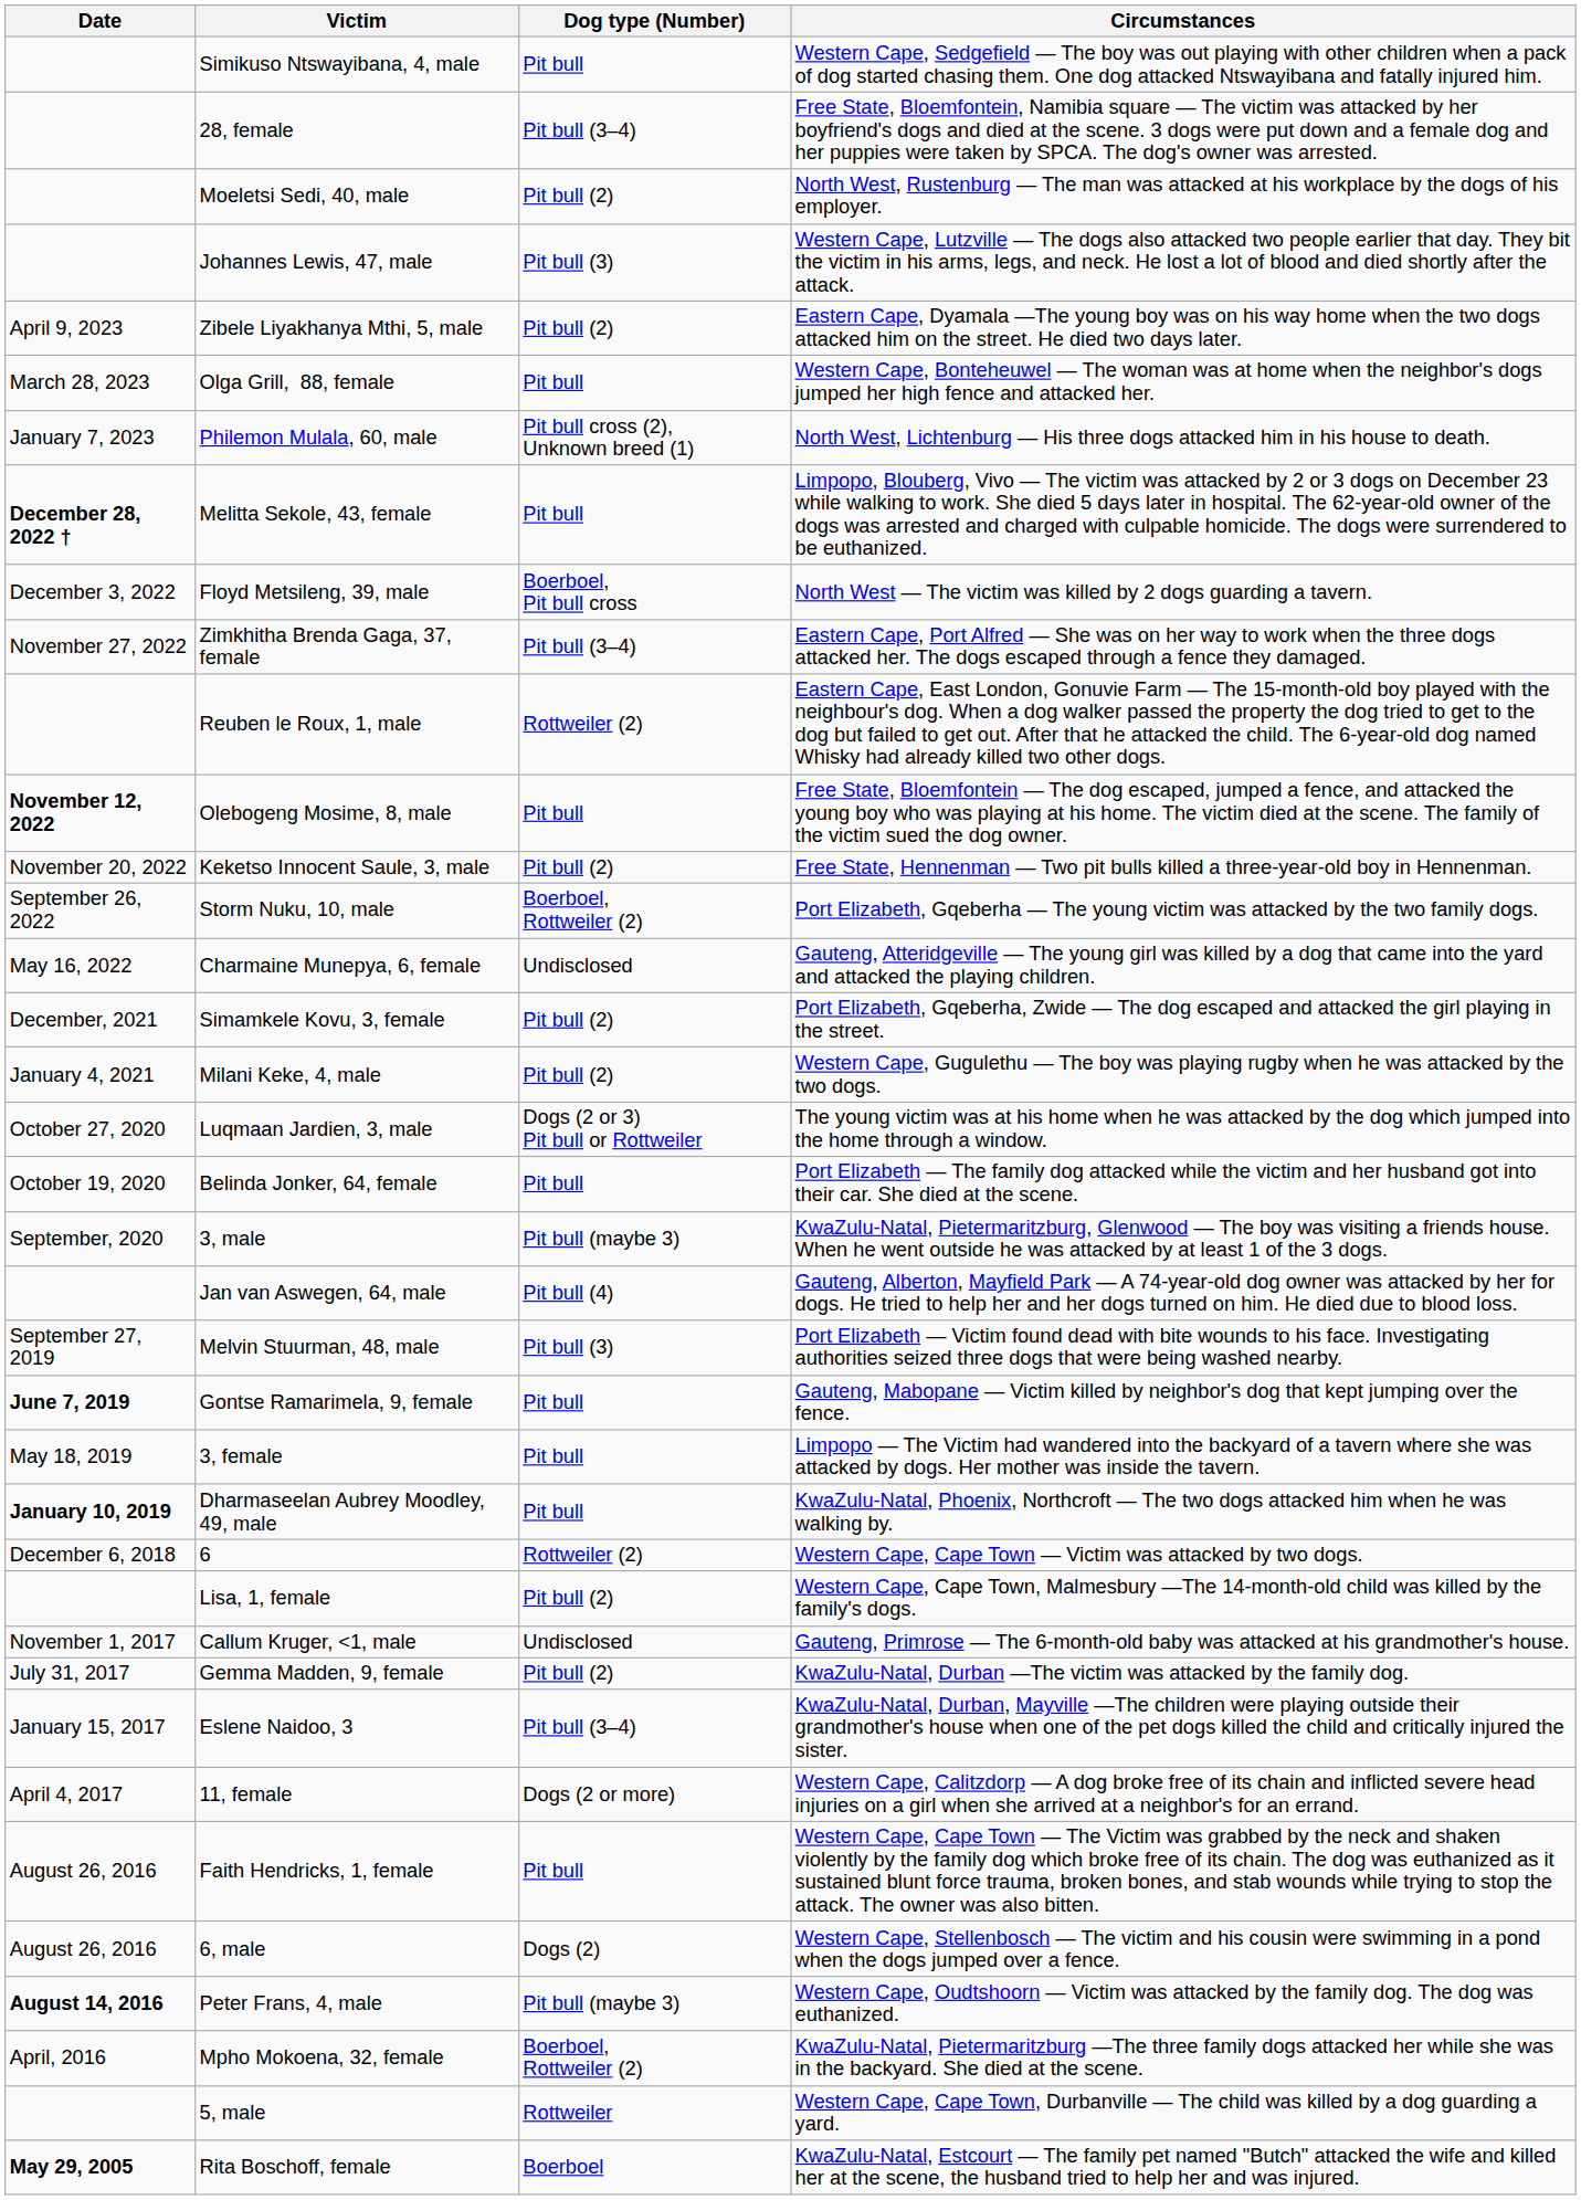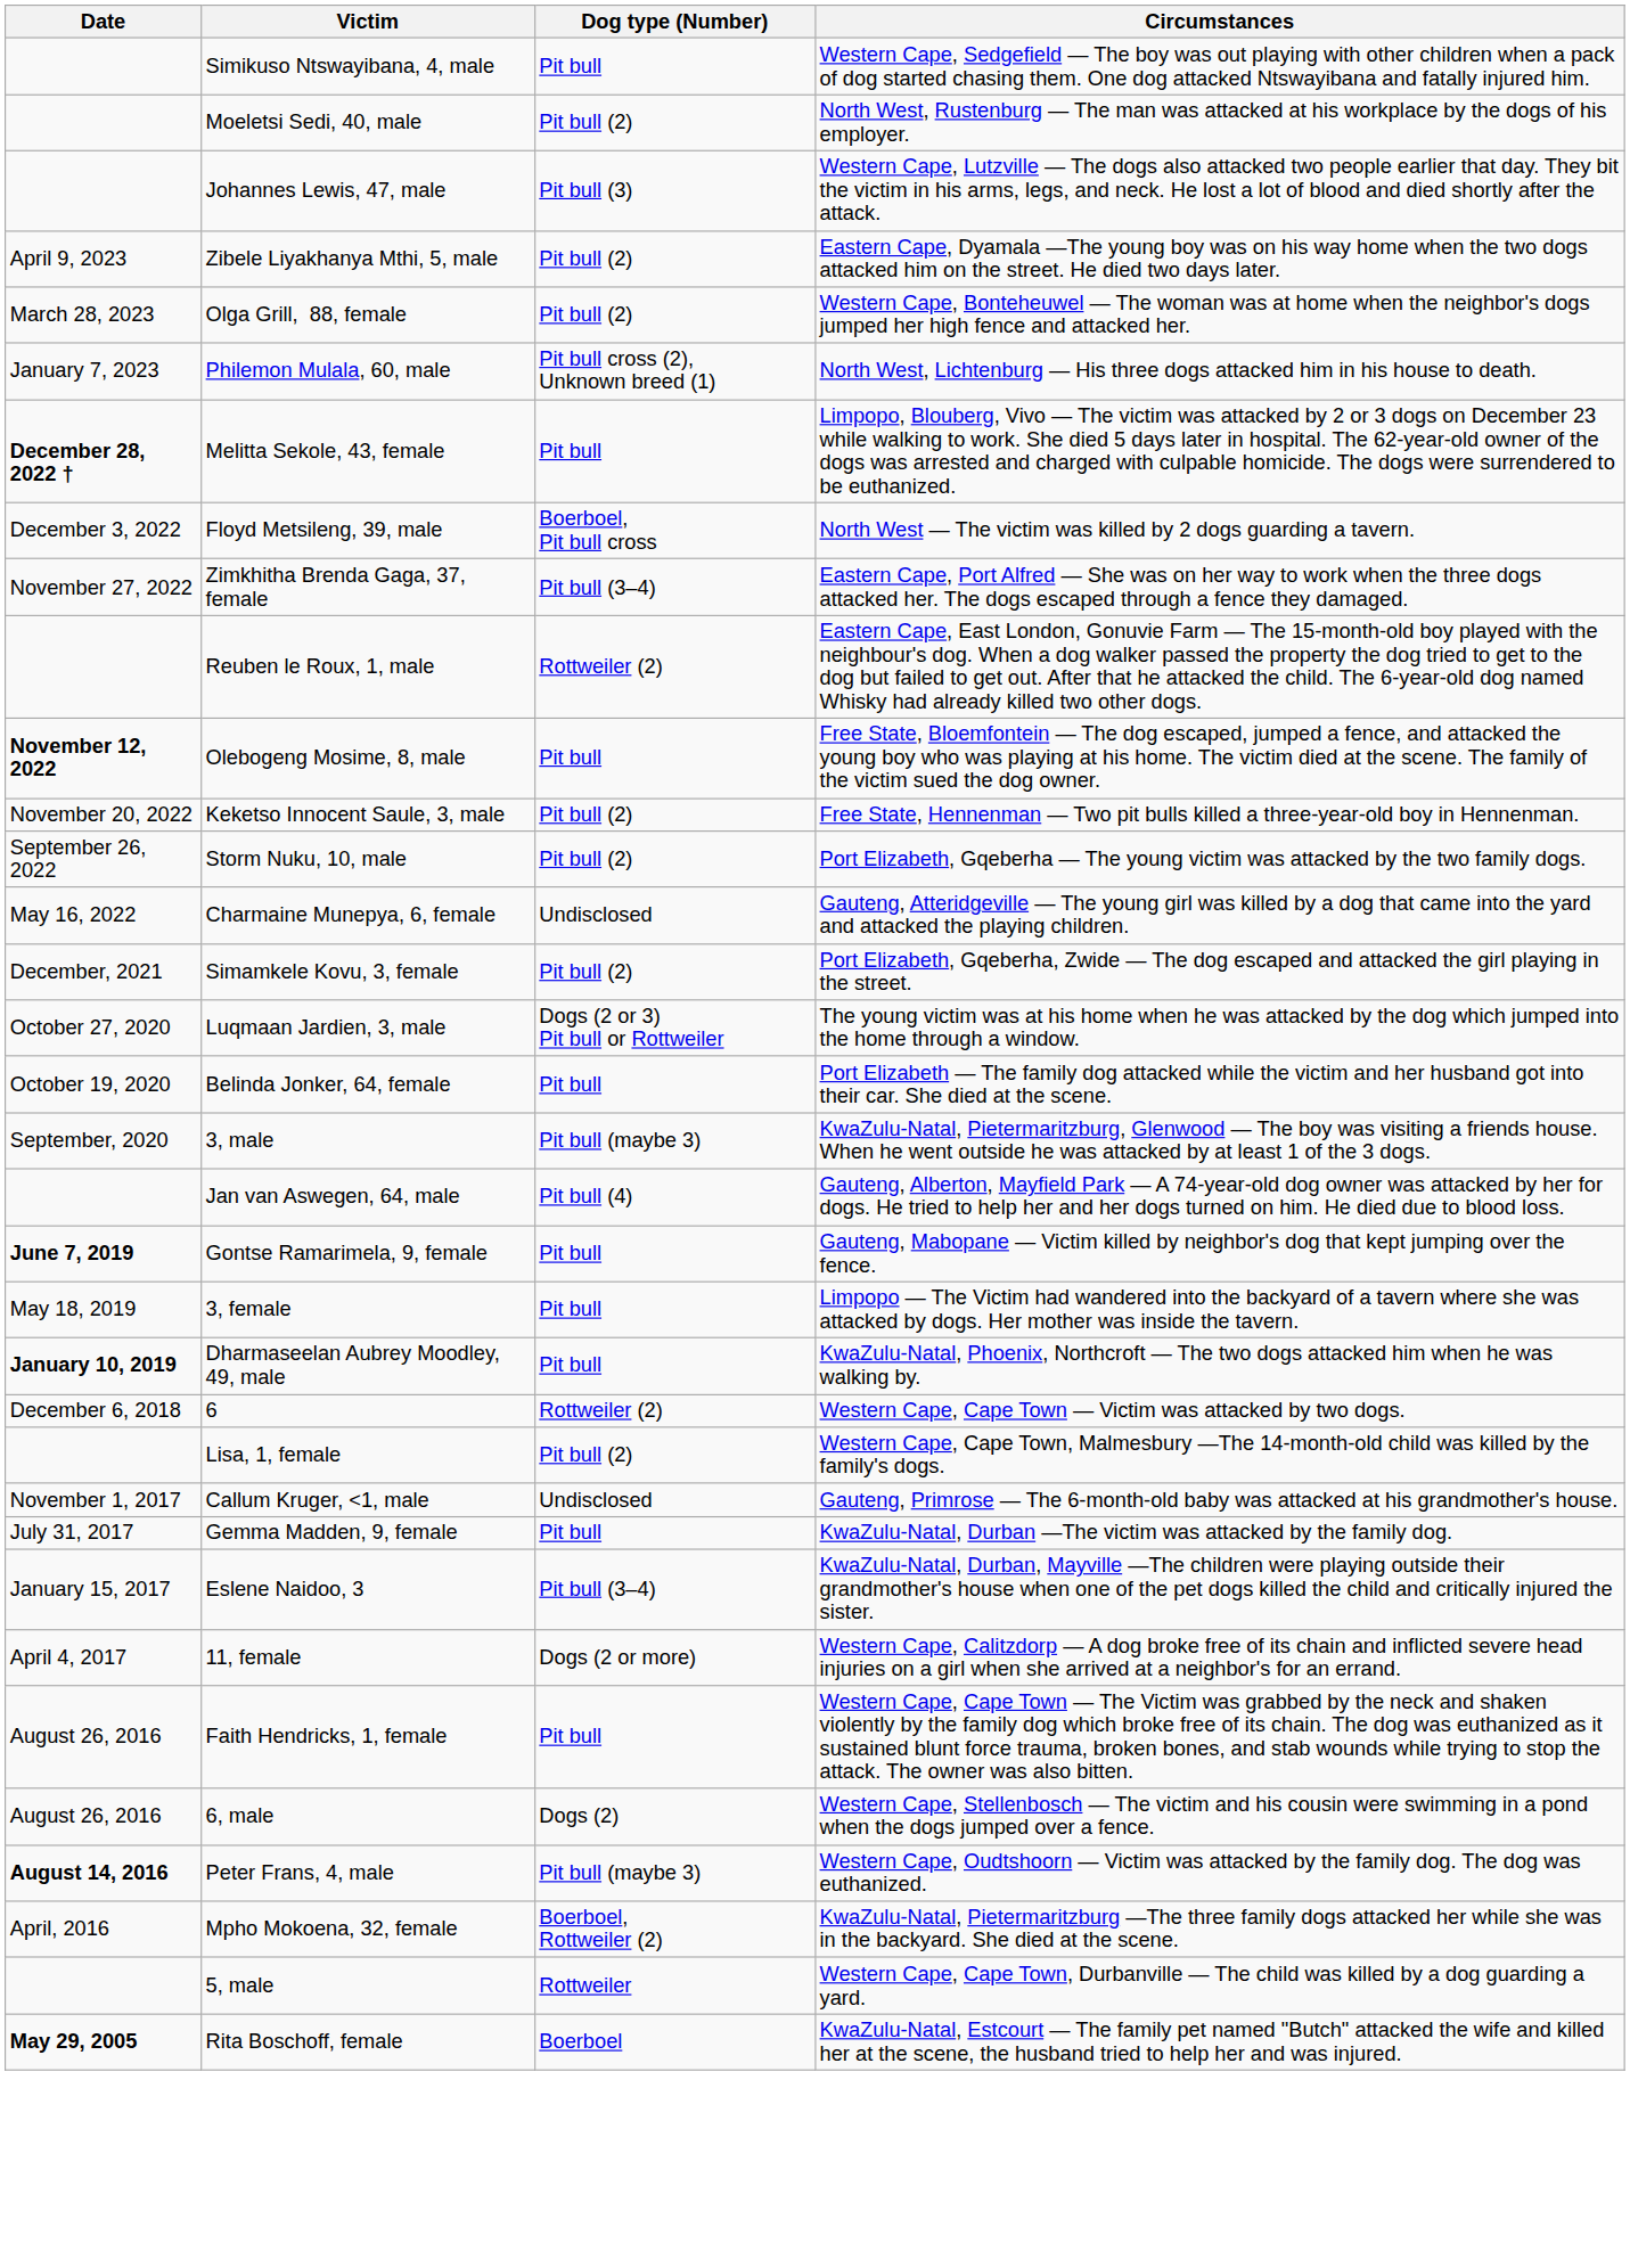- row: 28, female | Pit bull (3–4) | Free State, Bloemfontein, Namibia square — The victim was attacked by her boyfriend's dogs and died at the scene. 3 dogs were put down and a female dog and her puppies were taken by SPCA. The dog's owner was arrested.
Olga Grill, 88, female | Dog type (Number): Pit bull -> Pit bull (2)
Storm Nuku, 10, male | Dog type (Number): Boerboel, Rottweiler (2) -> Pit bull (2)
- row: January 4, 2021 | Milani Keke, 4, male | Pit bull (2) | Western Cape, Gugulethu — The boy was playing rugby when he was attacked by the two dogs.
- row: September 27, 2019 | Melvin Stuurman, 48, male | Pit bull (3) | Port Elizabeth — Victim found dead with bite wounds to his face. Investigating authorities seized three dogs that were being washed nearby.
Gemma Madden, 9, female | Dog type (Number): Pit bull (2) -> Pit bull
